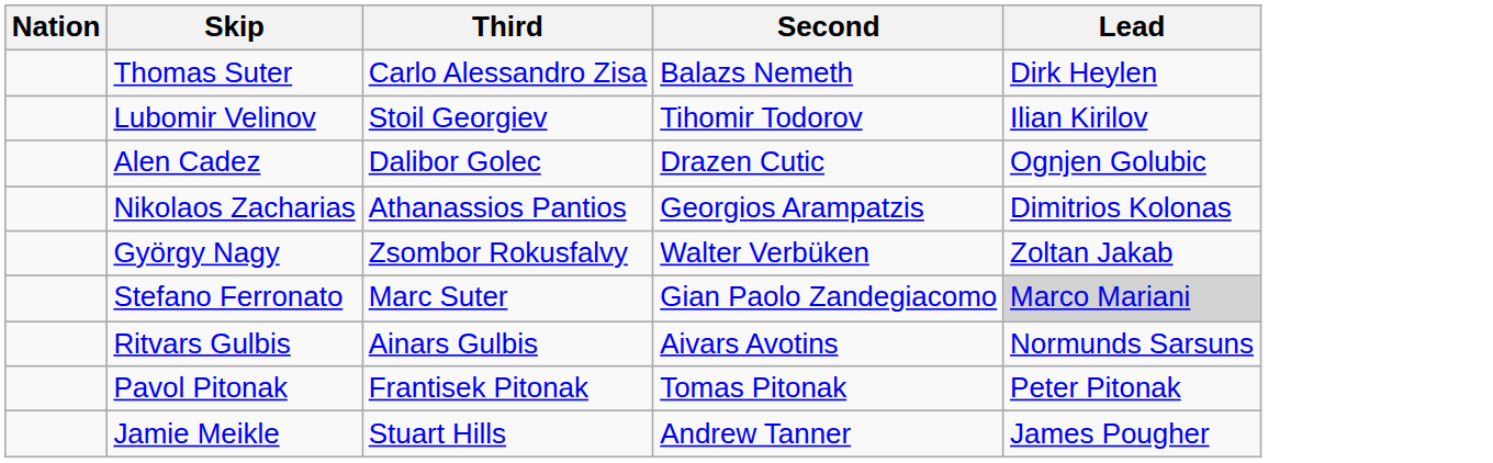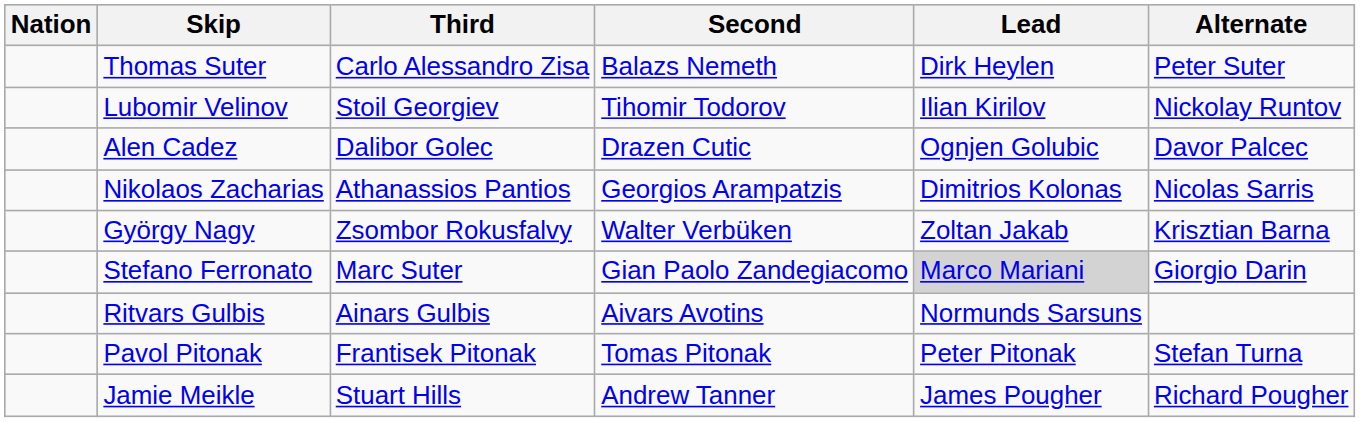+ column: Alternate | Peter Suter | Nickolay Runtov | Davor Palcec | Nicolas Sarris | Krisztian Barna | Giorgio Darin | Stefan Turna | Richard Pougher
